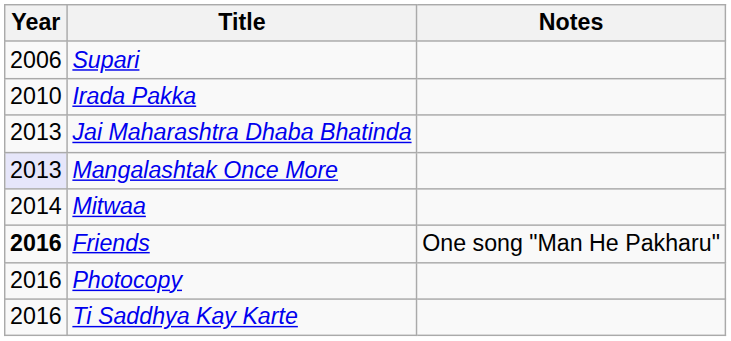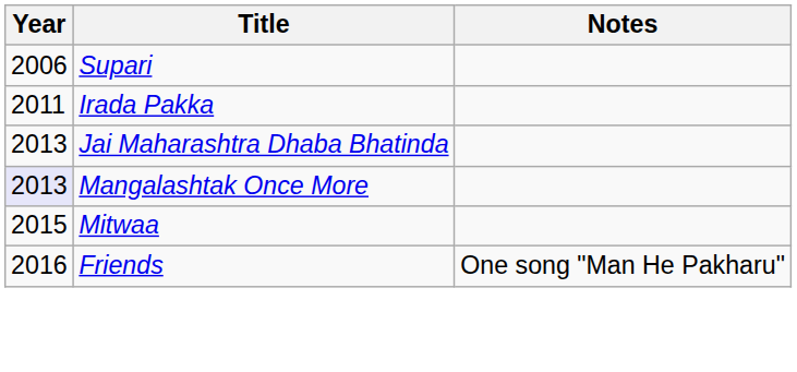Irada Pakka | Year: 2010 -> 2011
Mitwaa | Year: 2014 -> 2015
Friends | Year: bold -> normal
- row: 2016 | Photocopy
- row: 2016 | Ti Saddhya Kay Karte
